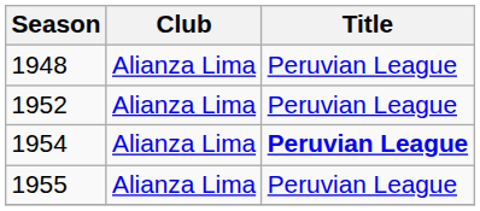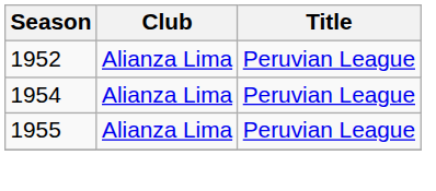- row: 1948 | Alianza Lima | Peruvian League
1954 | Title: bold -> normal
